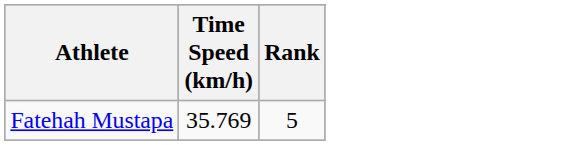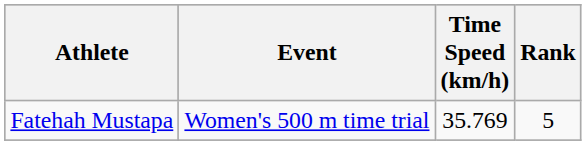+ column: Event | Women's 500 m time trial
